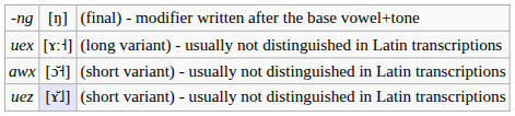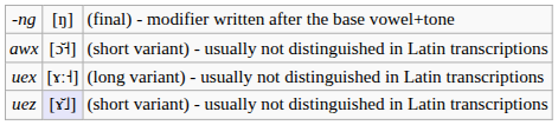rows swapped: awx <-> uex
